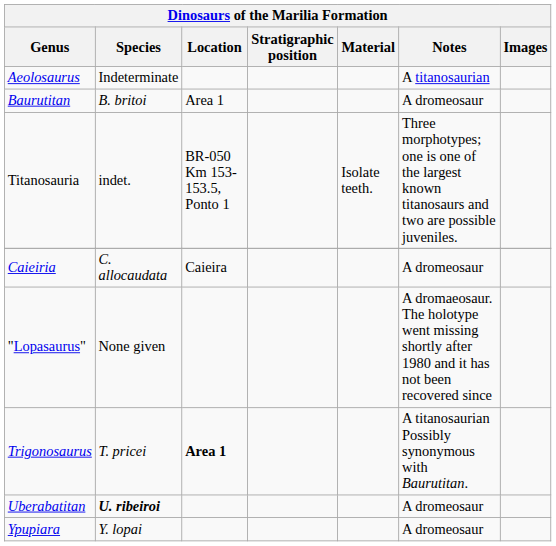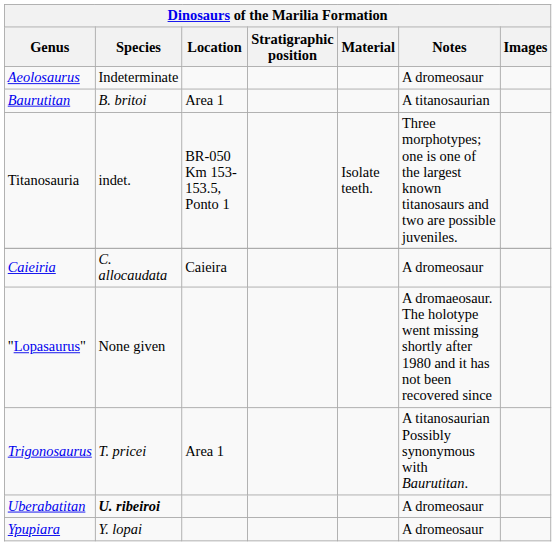Aeolosaurus | Notes: A titanosaurian -> A dromeosaur
Baurutitan | Notes: A dromeosaur -> A titanosaurian
Trigonosaurus | Location: bold -> normal
